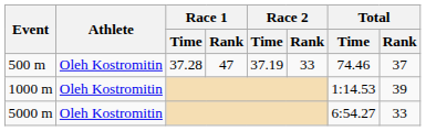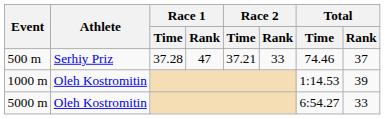500 m | Athlete: Oleh Kostromitin -> Serhiy Priz
500 m | Race 2 / Time: 37.19 -> 37.21
